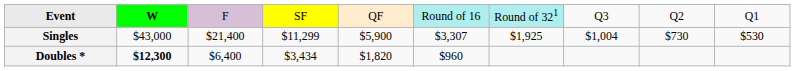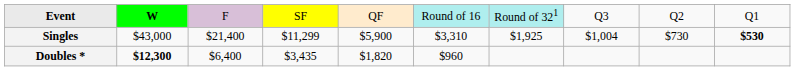Singles | column 6: $3,307 -> $3,310
Singles | column 10: normal -> bold
Doubles * | column 4: $3,434 -> $3,435
